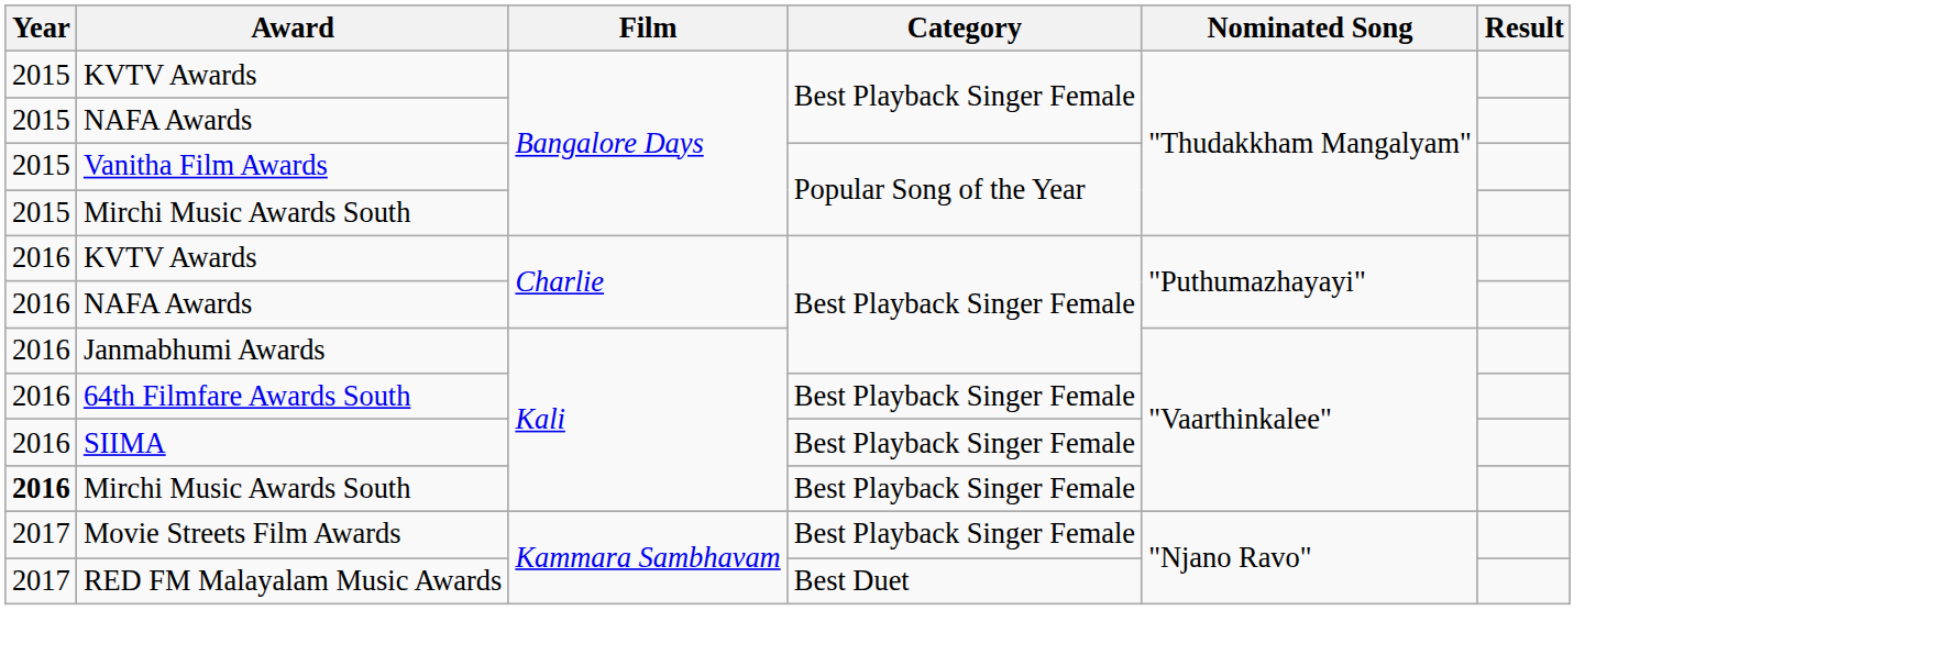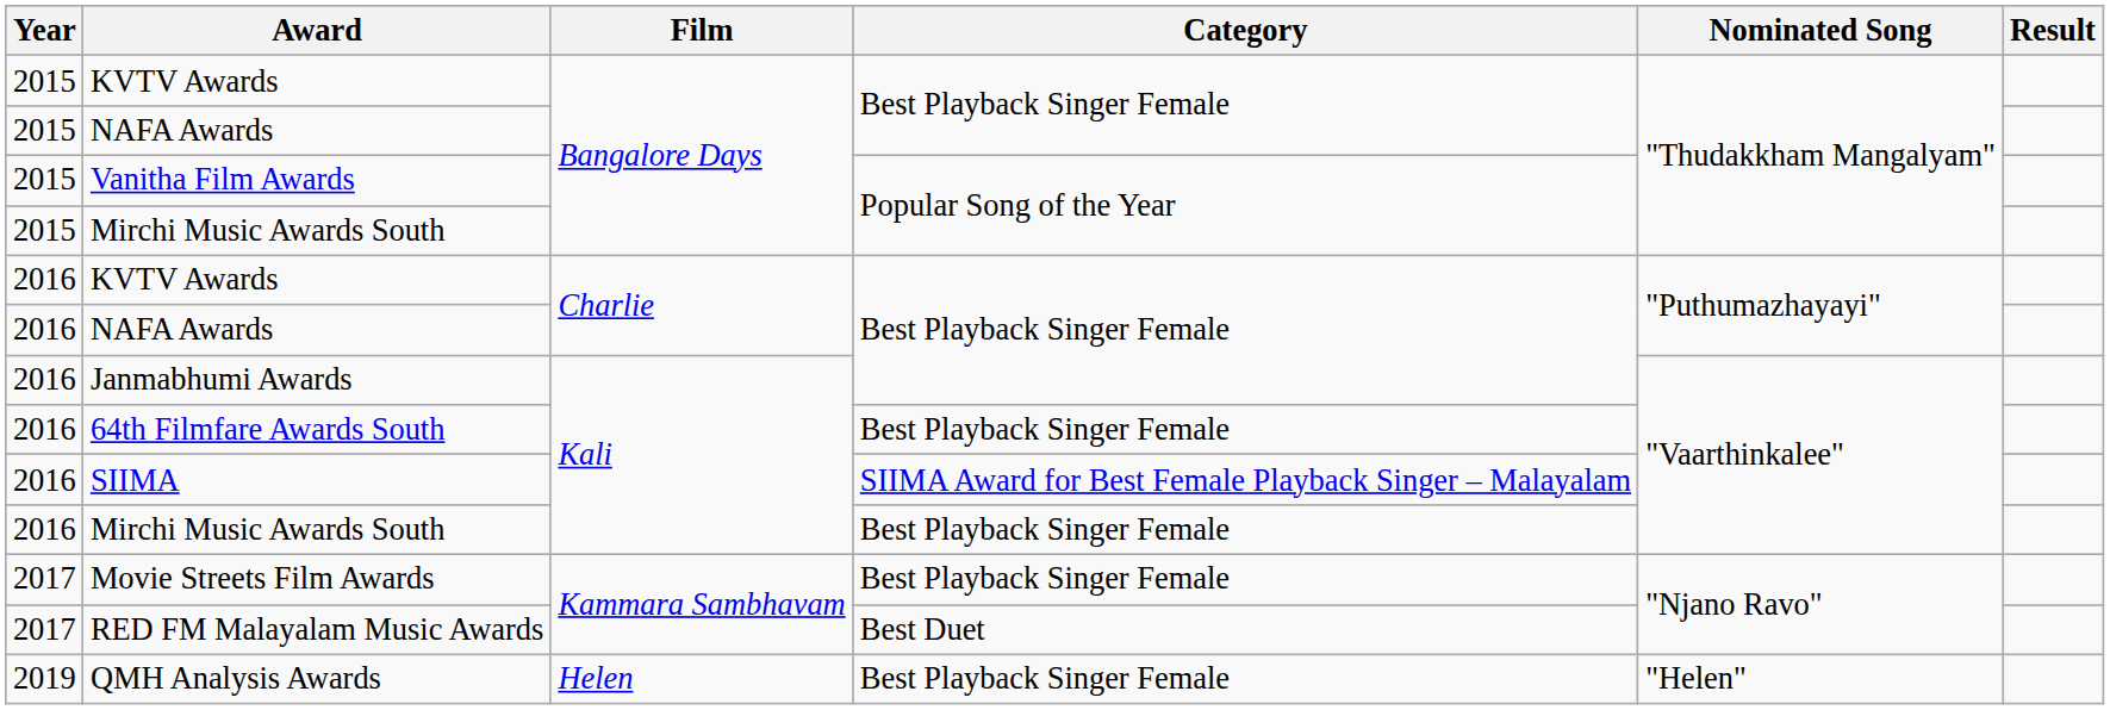SIIMA | Category: Best Playback Singer Female -> SIIMA Award for Best Female Playback Singer – Malayalam
Mirchi Music Awards South / Kali | Year: bold -> normal
+ row: 2019 | QMH Analysis Awards | Helen | Best Playback Singer Female | "Helen"
